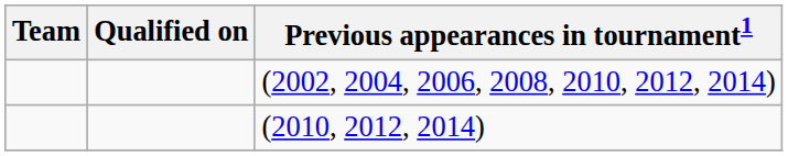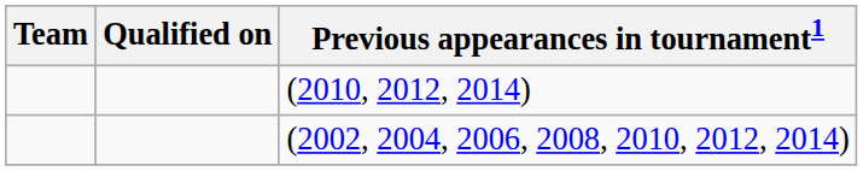rows swapped: (2010, 2012, 2014) <-> (2002, 2004, 2006, 2008, 2010, 2012, 2014)
